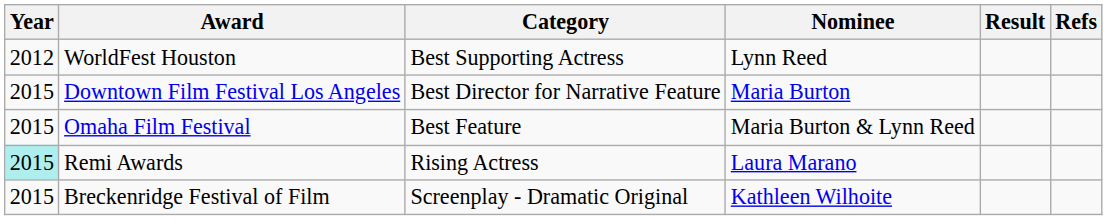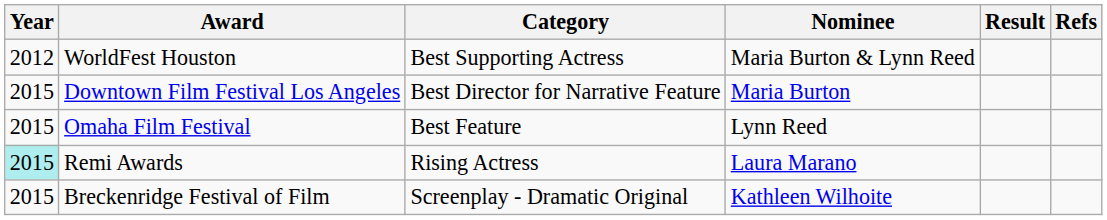WorldFest Houston | Nominee: Lynn Reed -> Maria Burton & Lynn Reed
Omaha Film Festival | Nominee: Maria Burton & Lynn Reed -> Lynn Reed
